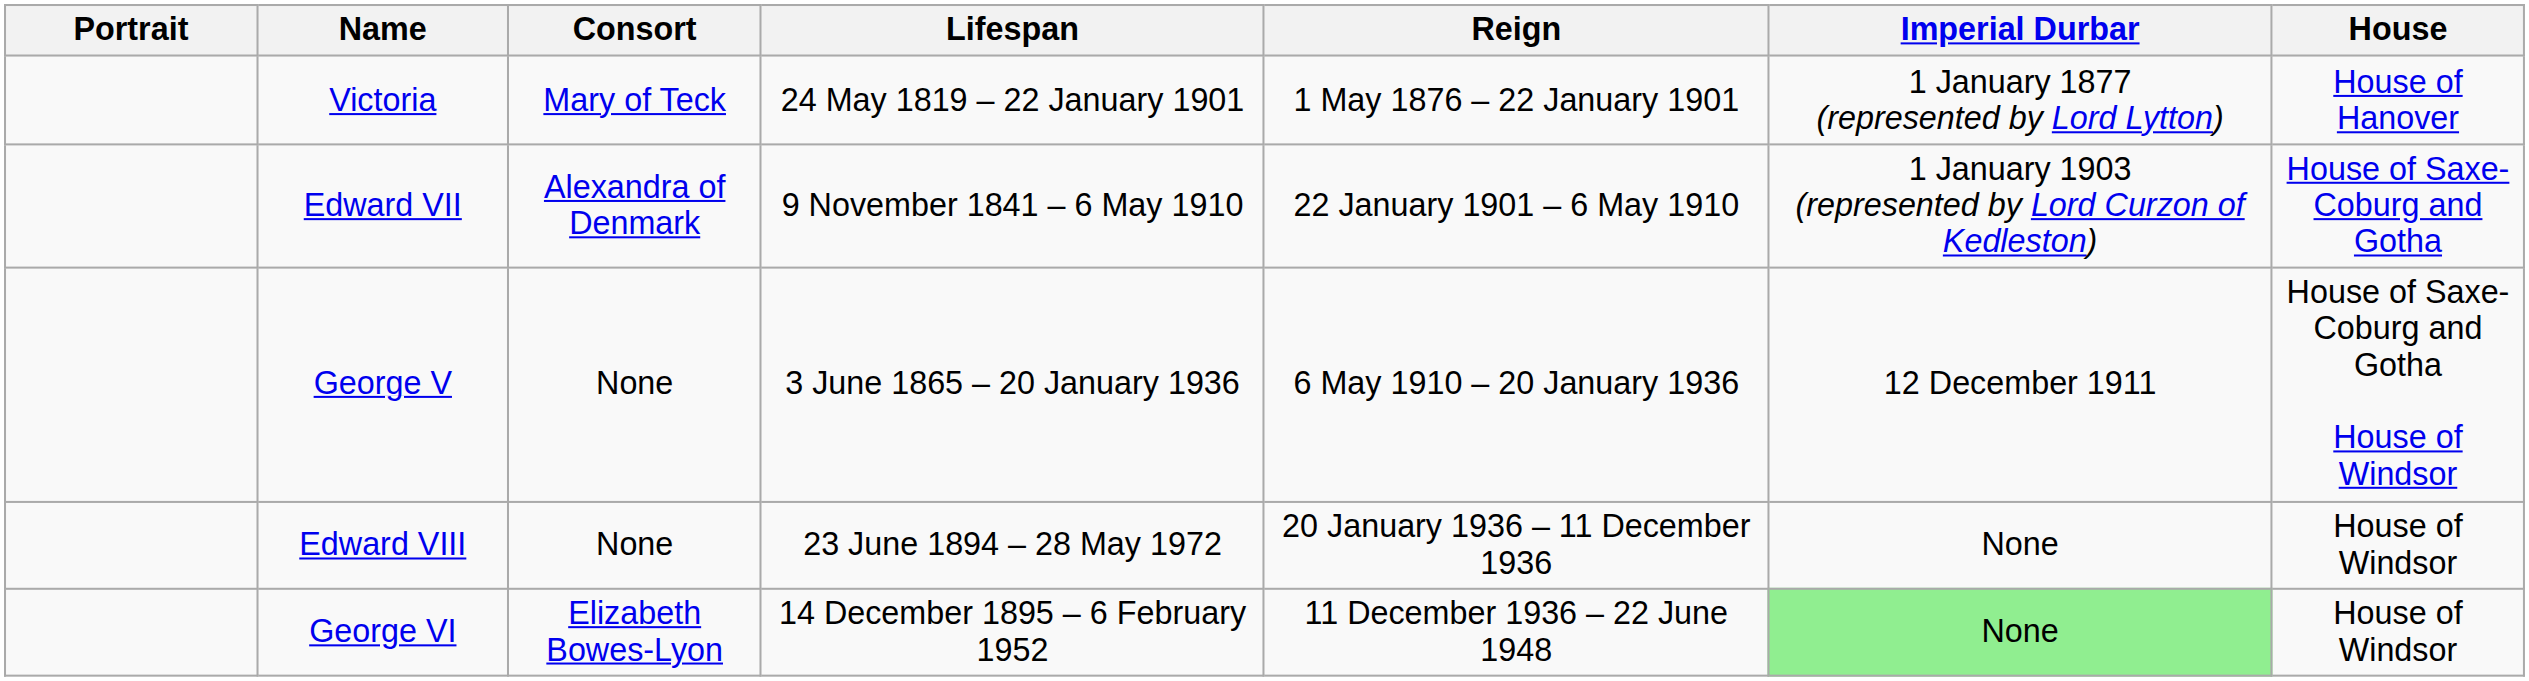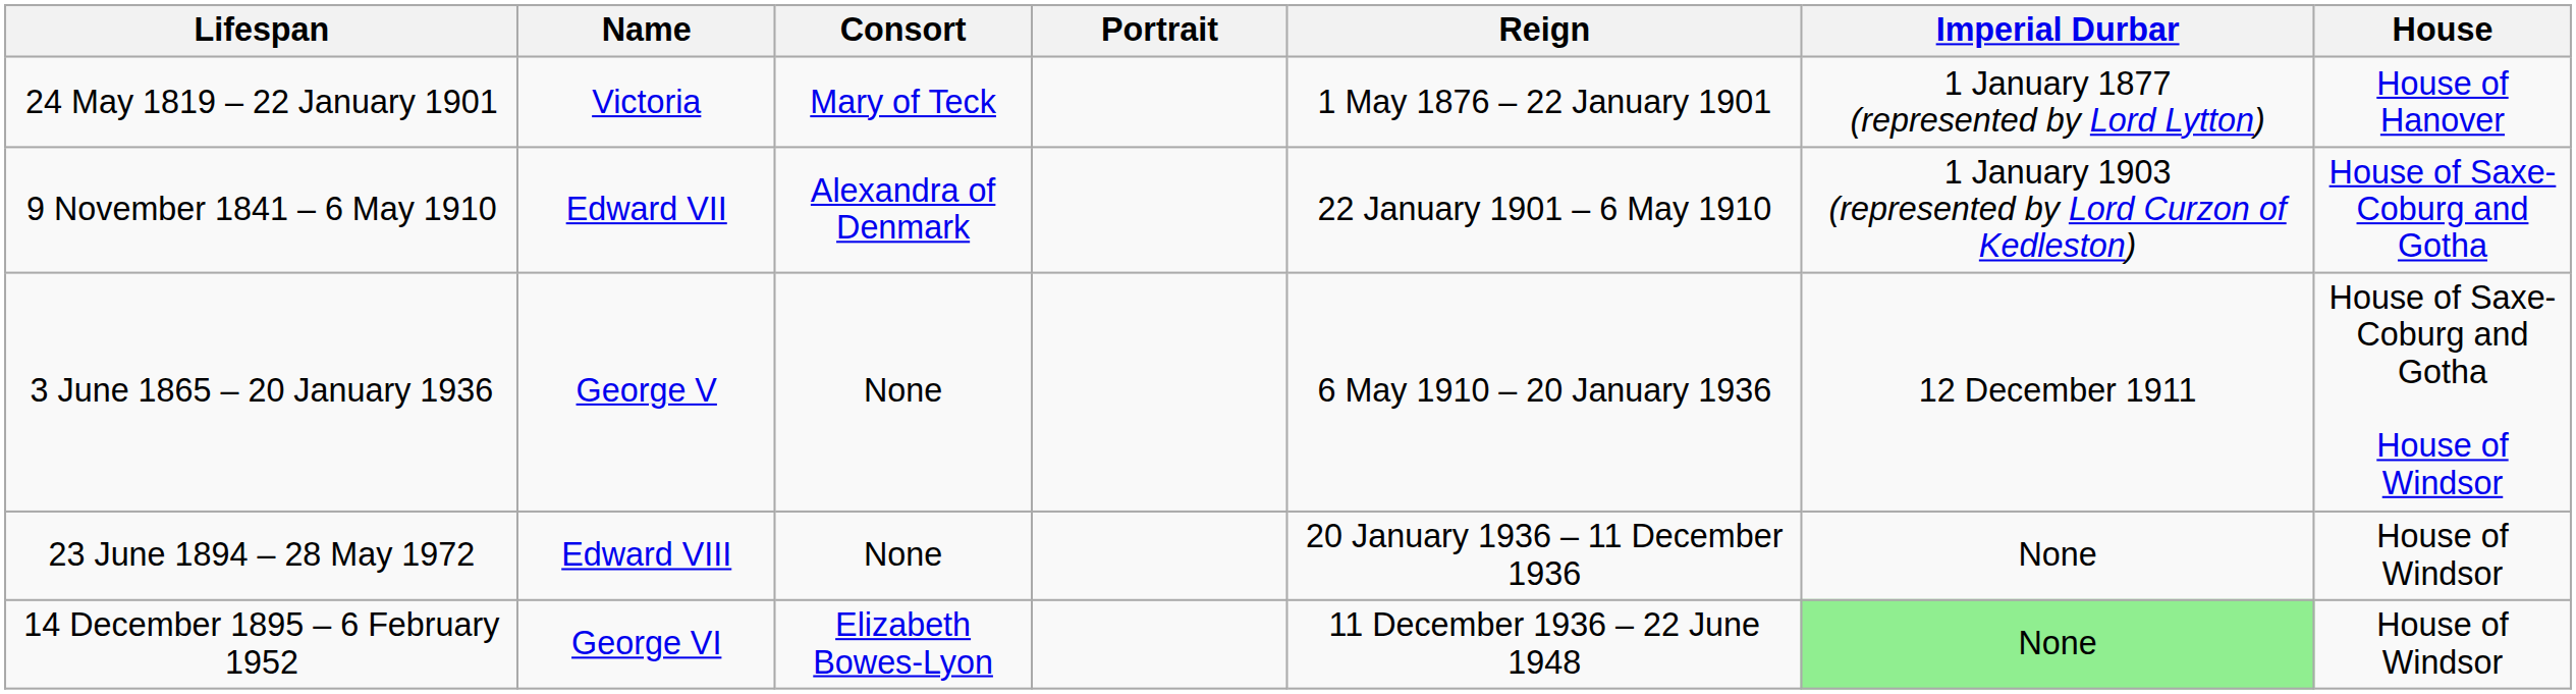columns swapped: Portrait <-> Lifespan
